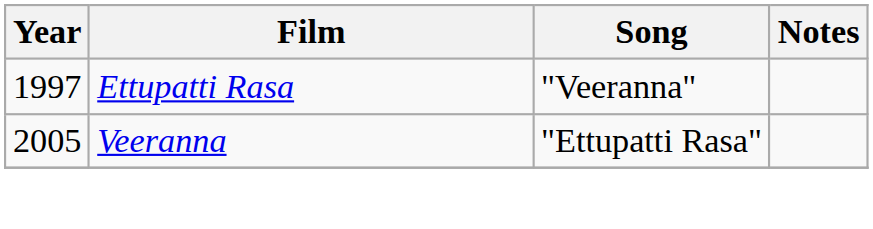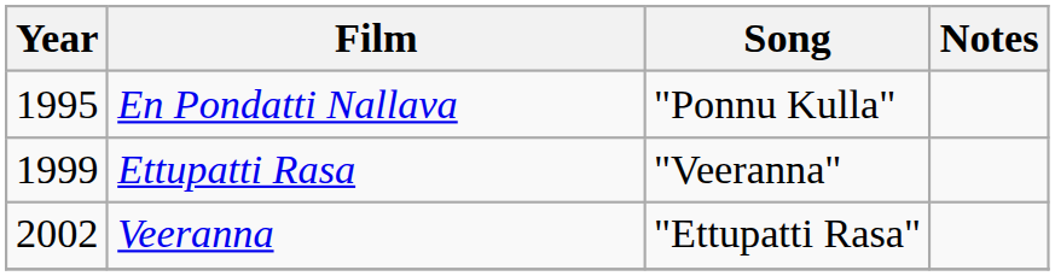+ row: 1995 | En Pondatti Nallava | "Ponnu Kulla"
Ettupatti Rasa | Year: 1997 -> 1999
Veeranna | Year: 2005 -> 2002
